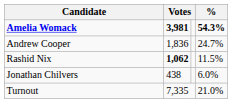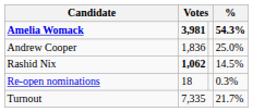Andrew Cooper | %: 24.7% -> 25.0%
Rashid Nix | %: 11.5% -> 14.5%
- row: Jonathan Chilvers | 438 | 6.0%
+ row: Re-open nominations | 18 | 0.3%
Turnout | %: 21.0% -> 21.7%
